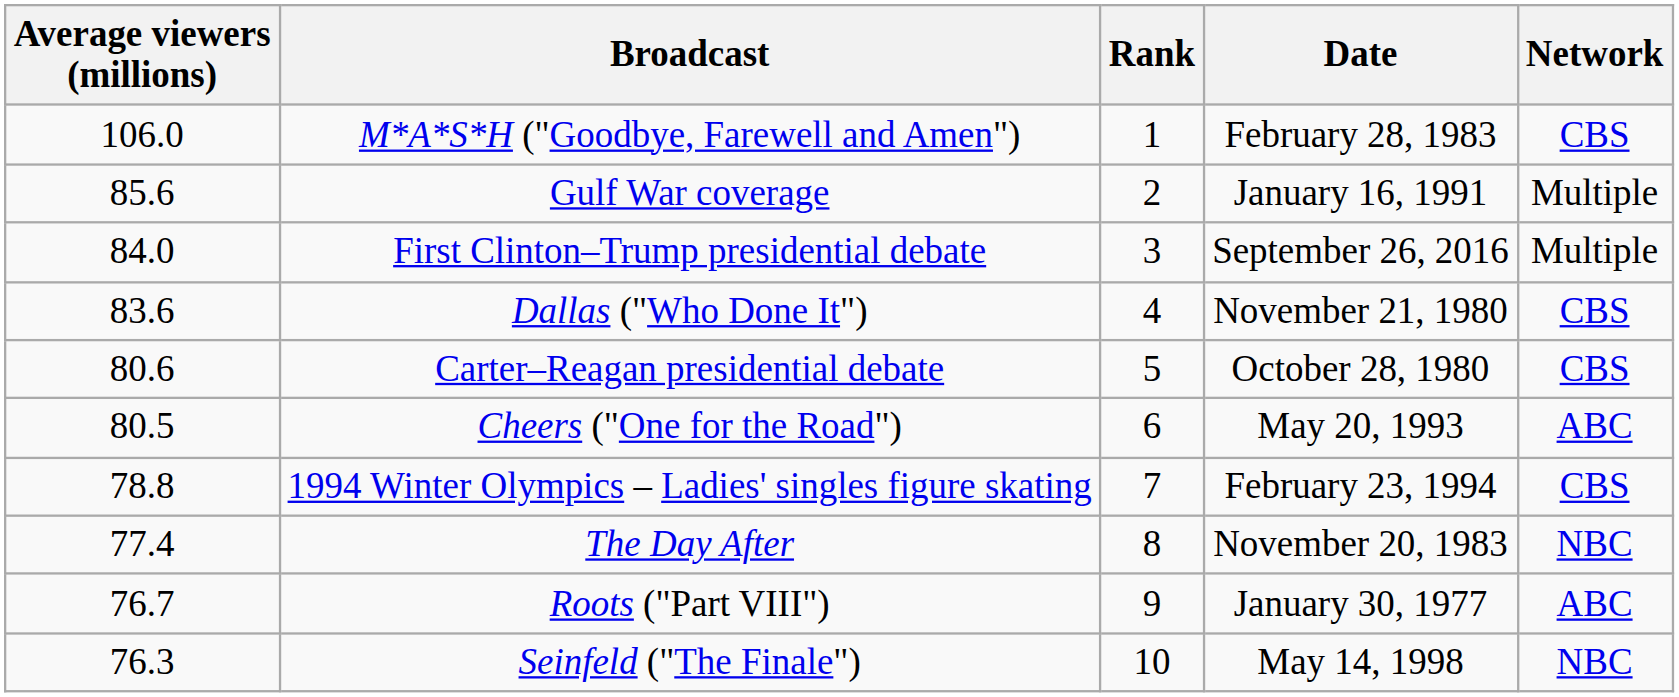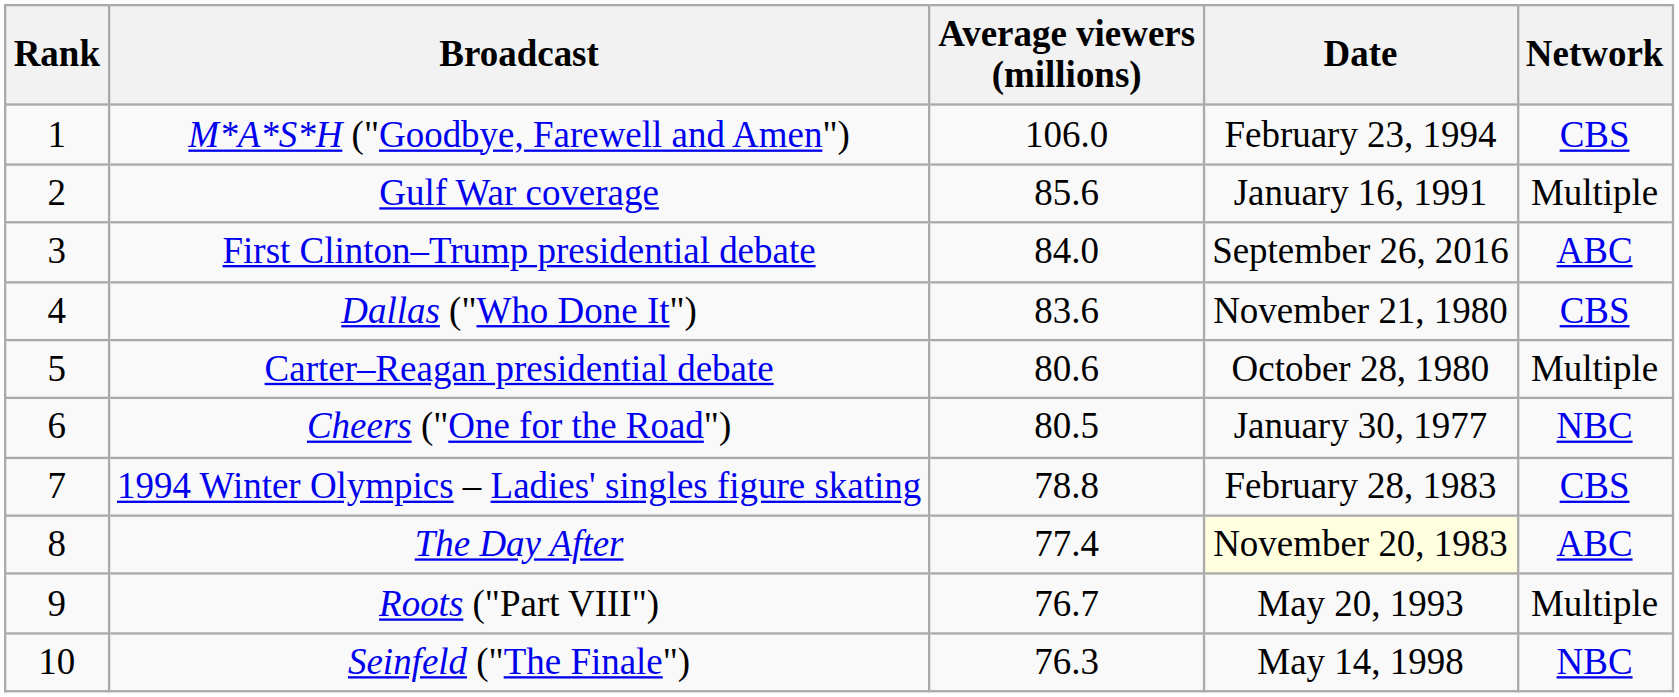columns swapped: Rank <-> Average viewers (millions)
M*A*S*H ("Goodbye, Farewell and Amen") | Date: February 28, 1983 -> February 23, 1994
First Clinton–Trump presidential debate | Network: Multiple -> ABC
Carter–Reagan presidential debate | Network: CBS -> Multiple
Cheers ("One for the Road") | Date: May 20, 1993 -> January 30, 1977
Cheers ("One for the Road") | Network: ABC -> NBC
1994 Winter Olympics – Ladies' singles figure skating | Date: February 23, 1994 -> February 28, 1983
The Day After | Date: no background -> lightyellow background
The Day After | Network: NBC -> ABC
Roots ("Part VIII") | Date: January 30, 1977 -> May 20, 1993
Roots ("Part VIII") | Network: ABC -> Multiple
